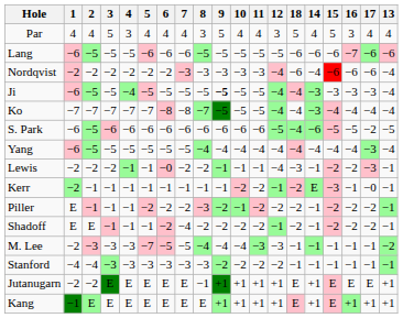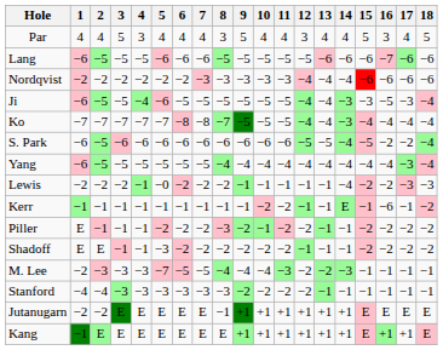columns swapped: 13 <-> 18
Ji | 5: −5 -> −6
Ji | 9: bold -> normal
Ji | 16: −3 -> −5
S. Park | 14: −6 -> −4
S. Park | 16: −5 -> −2
Lewis | 5: −1 -> −0
Lewis | 6: −0 -> −2
Lewis | 12: −4 -> −1
Lewis | 14: −1 -> −4
Kerr | 1: −2 -> −1
Kerr | 15: −3 -> −1
Kerr | 16: −1 -> −6
Kerr | 17: −0 -> −1
Shadoff | 5: −1 -> −3
Shadoff | 7: −4 -> −2
M. Lee | 12: −3 -> −2
M. Lee | 14: −1 -> −3
